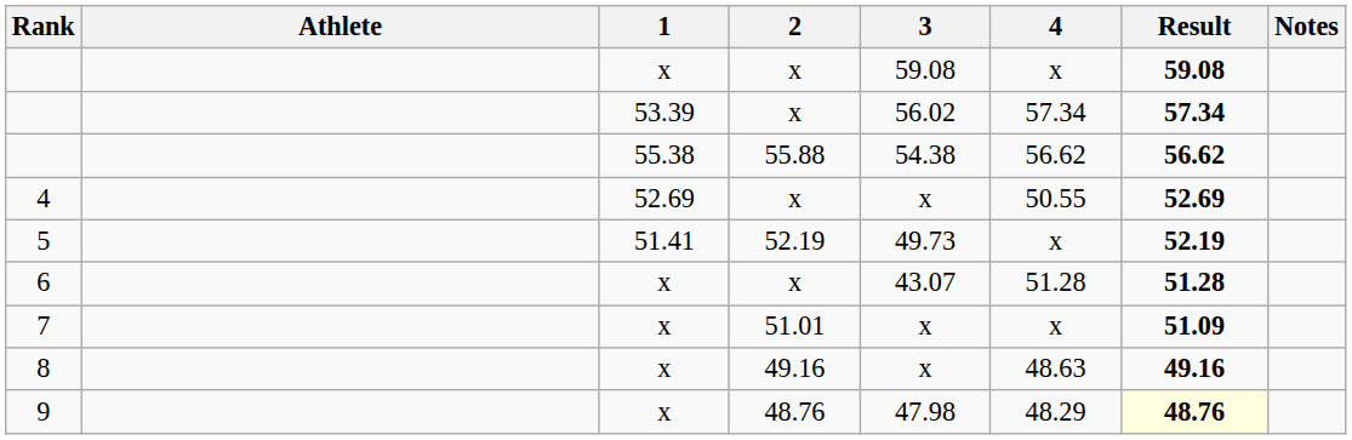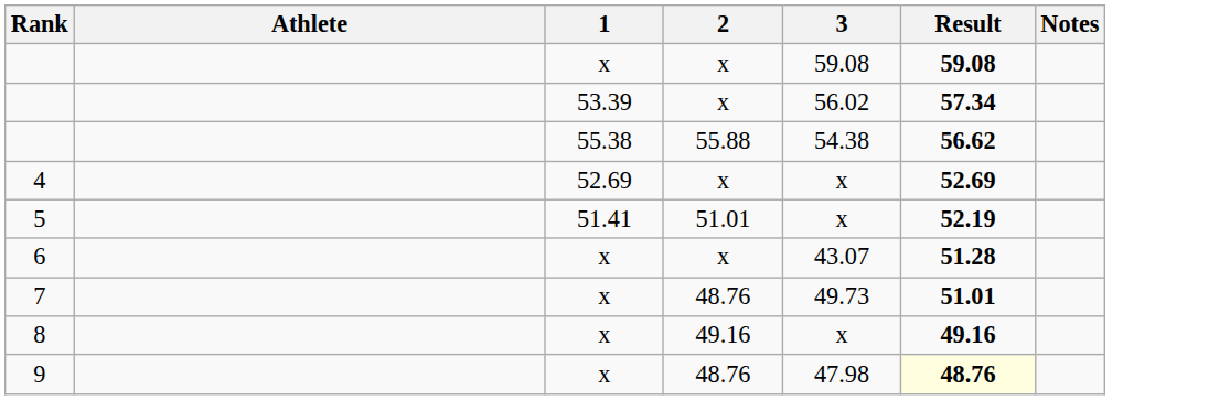- column: 4 | x | 57.34 | 56.62 | 50.55 | x | 51.28 | x | 48.63 | 48.29
5 | 2: 52.19 -> 51.01
5 | 3: 49.73 -> x
7 | 2: 51.01 -> 48.76
7 | 3: x -> 49.73
7 | Result: 51.09 -> 51.01
